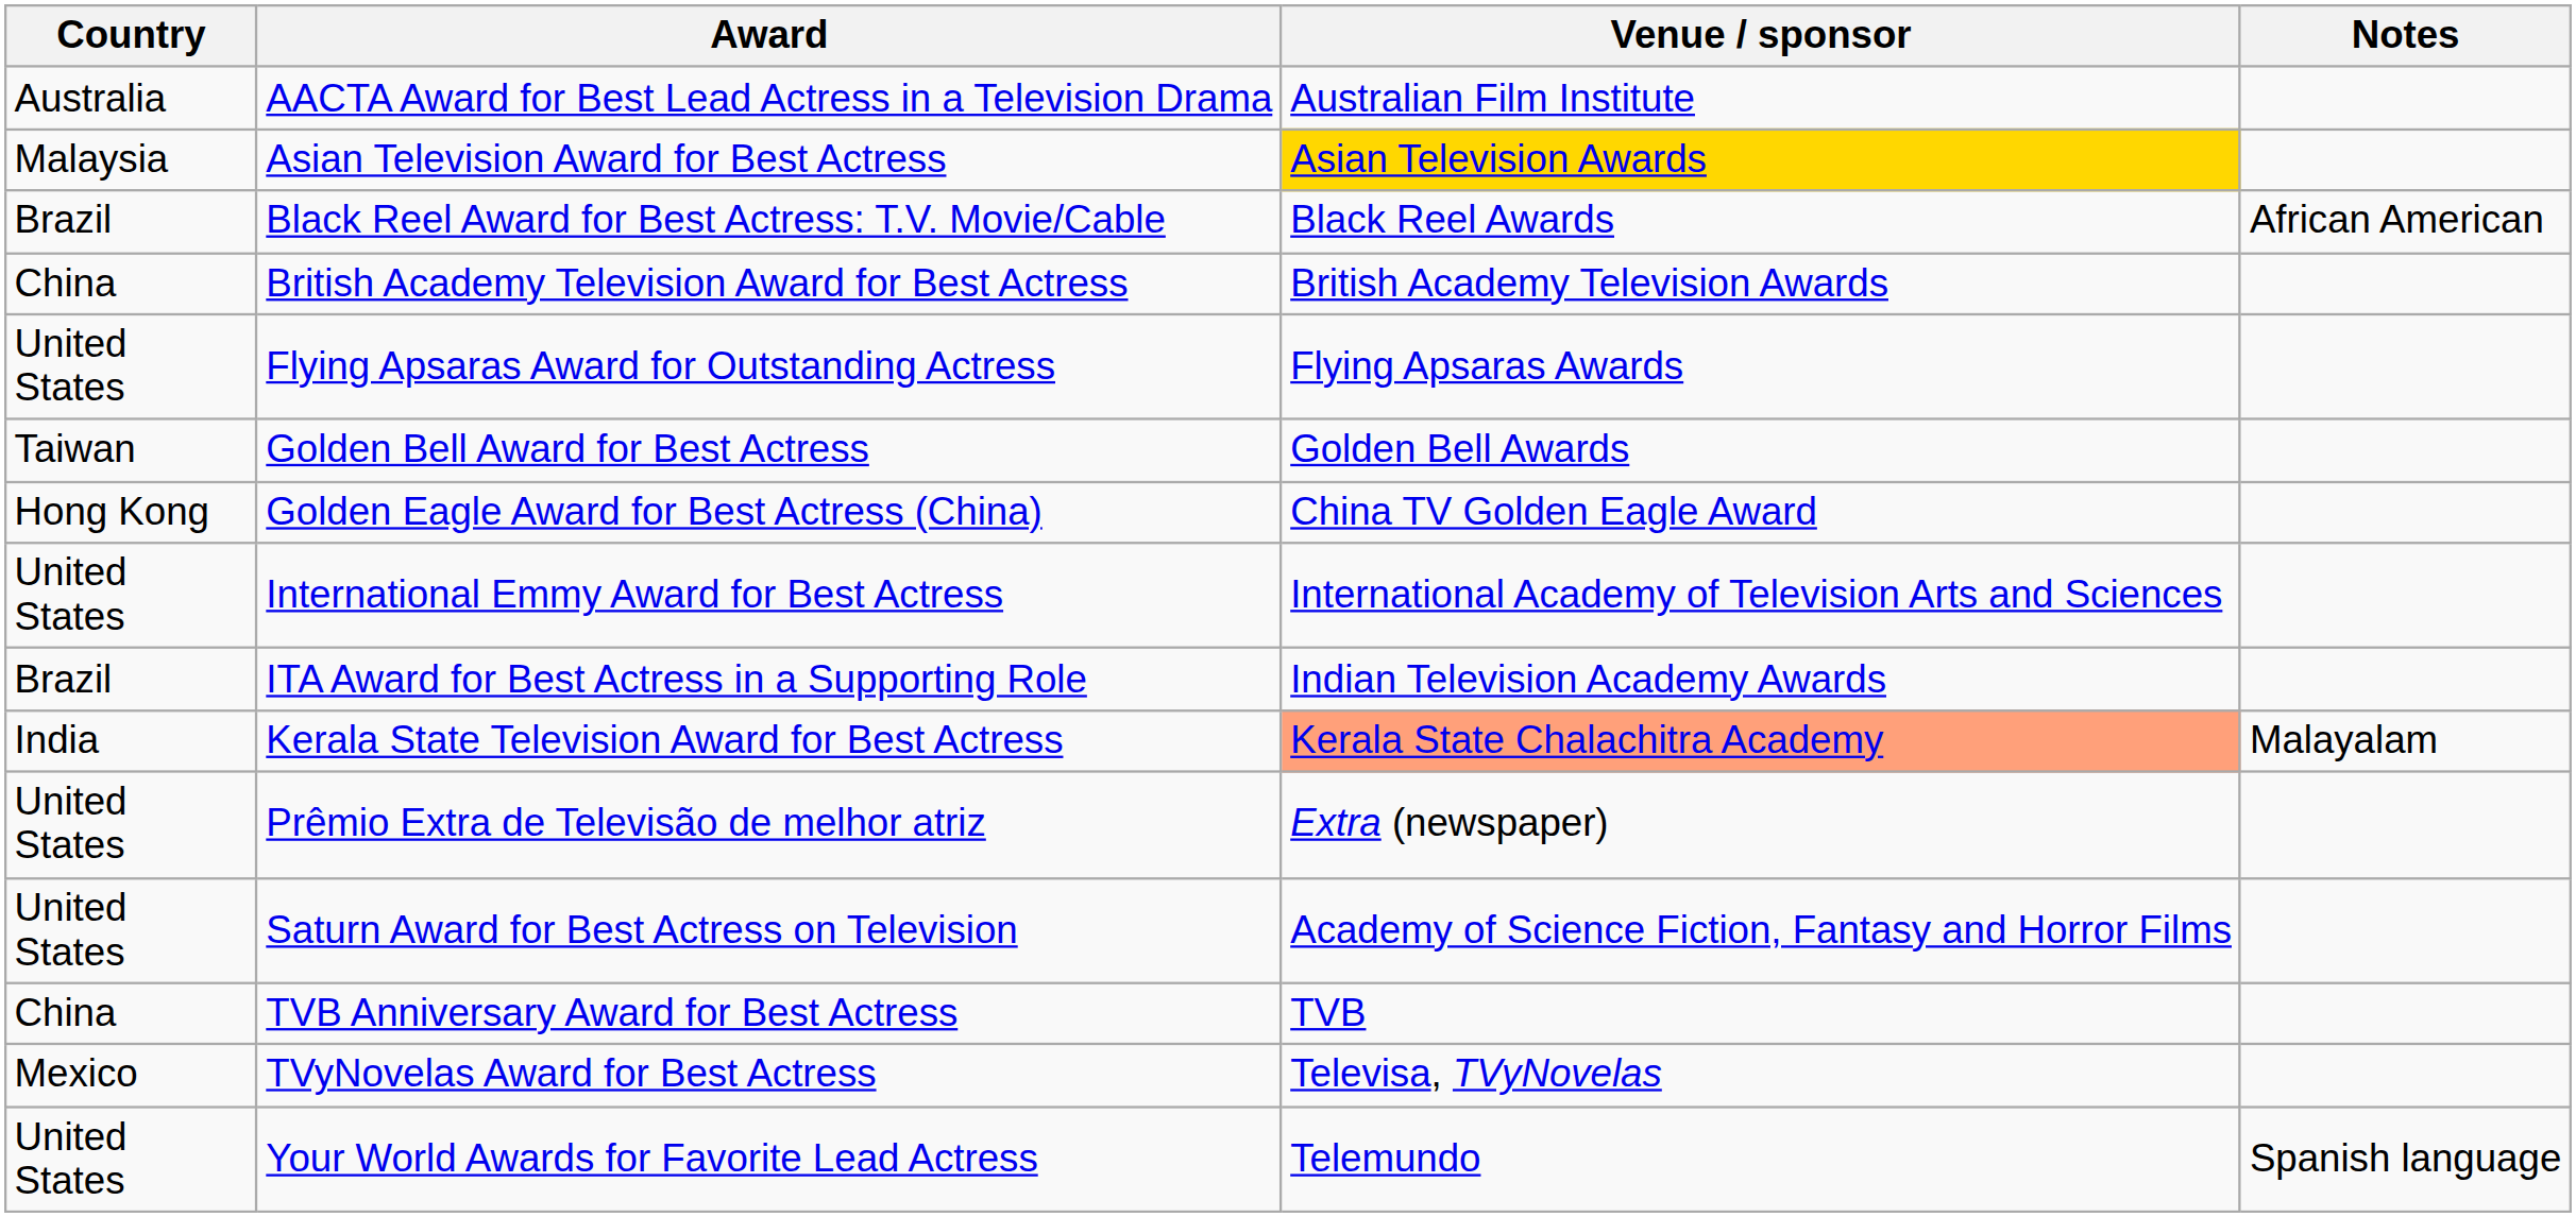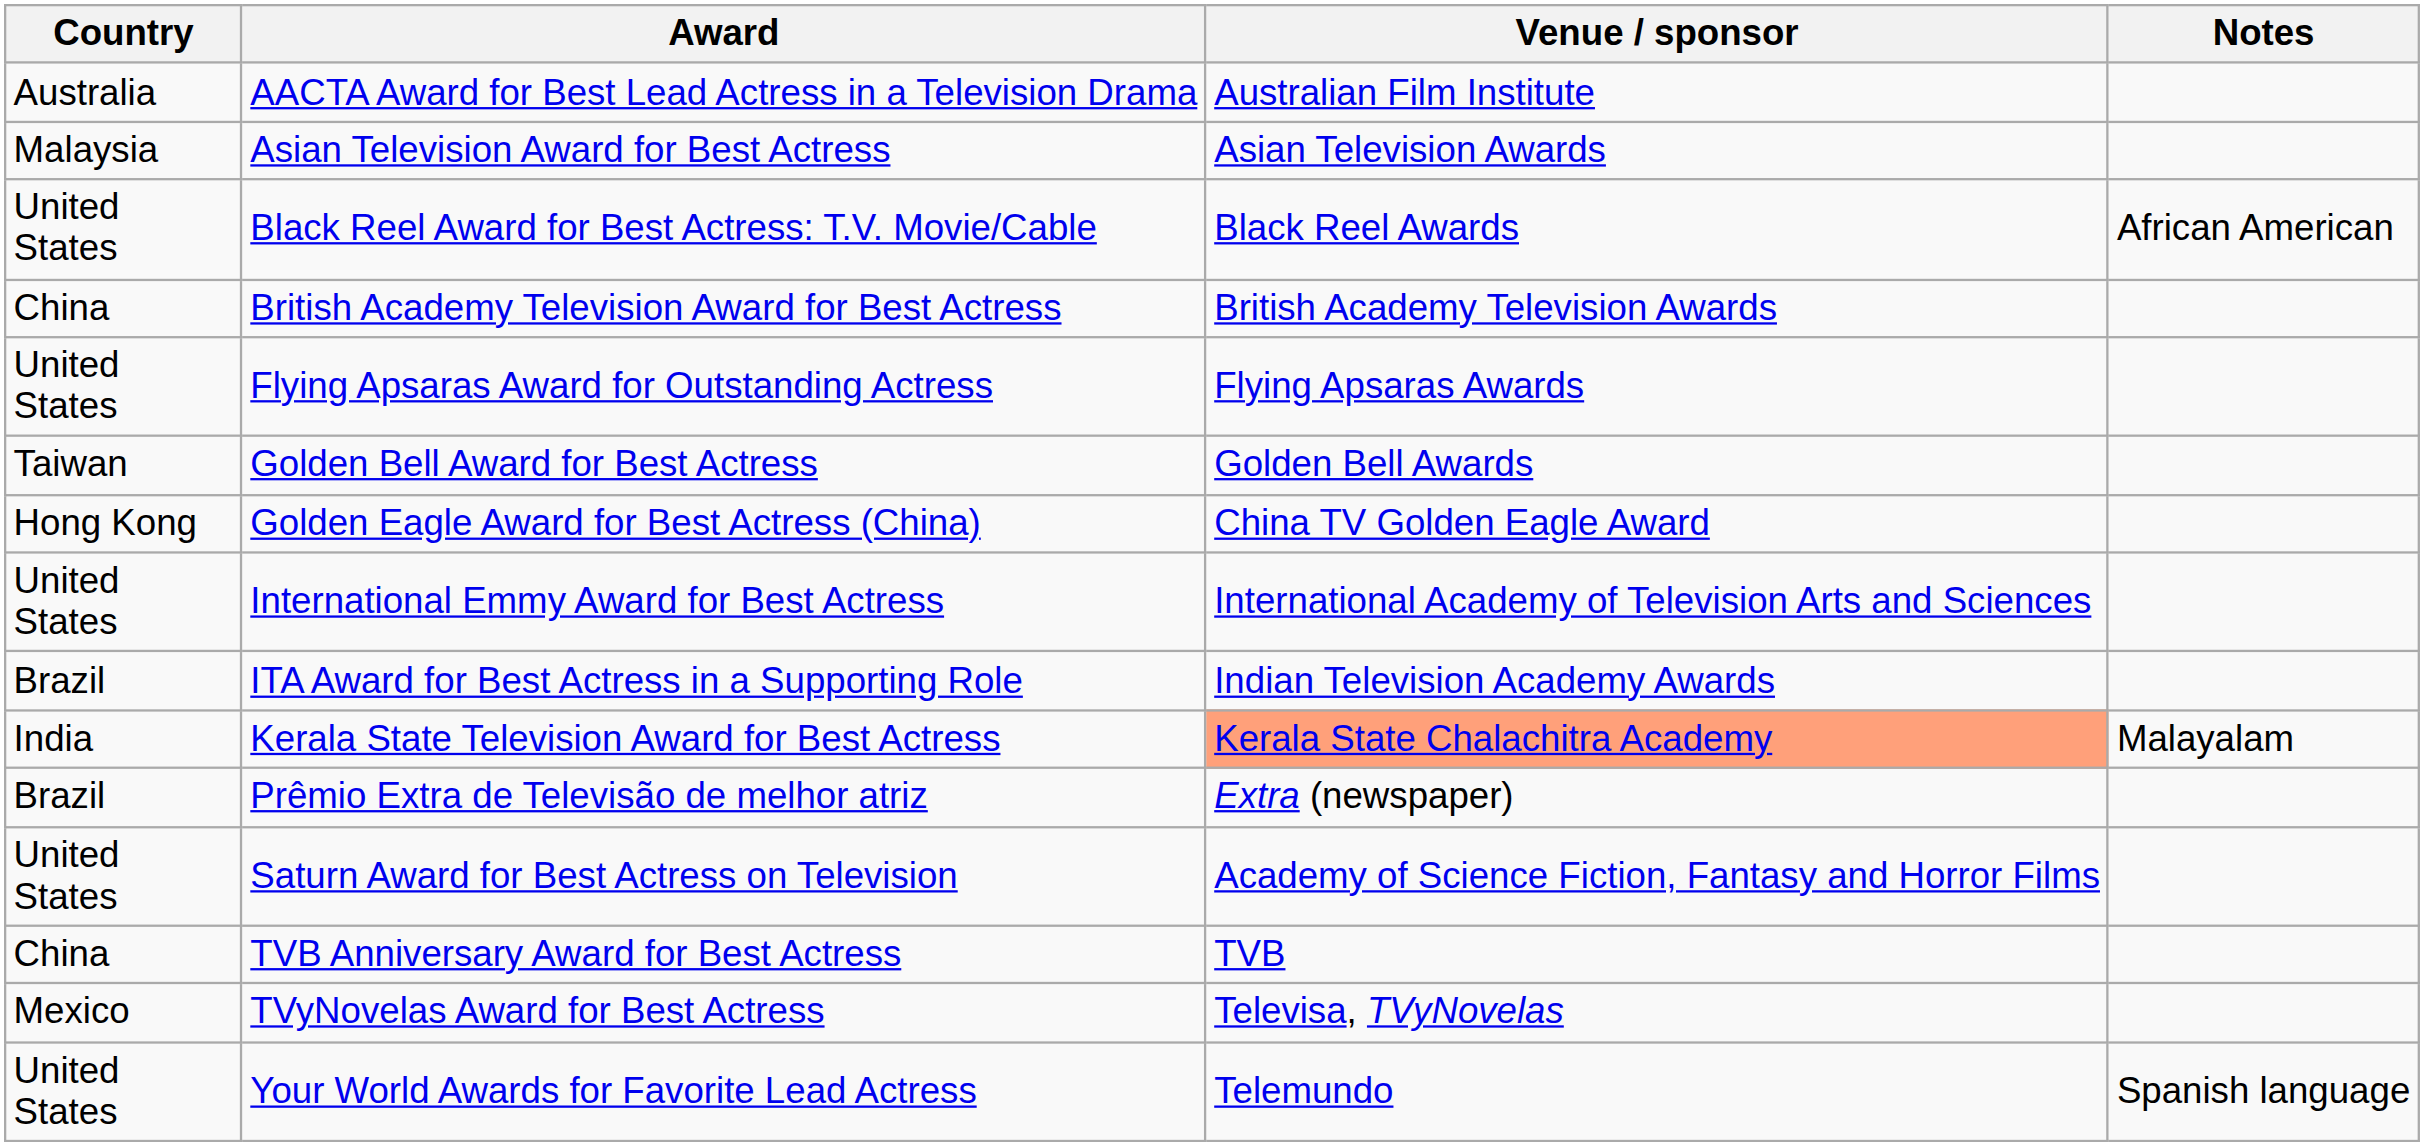Asian Television Award for Best Actress | Venue / sponsor: gold background -> no background
Black Reel Award for Best Actress: T.V. Movie/Cable | Country: Brazil -> United States
Prêmio Extra de Televisão de melhor atriz | Country: United States -> Brazil
